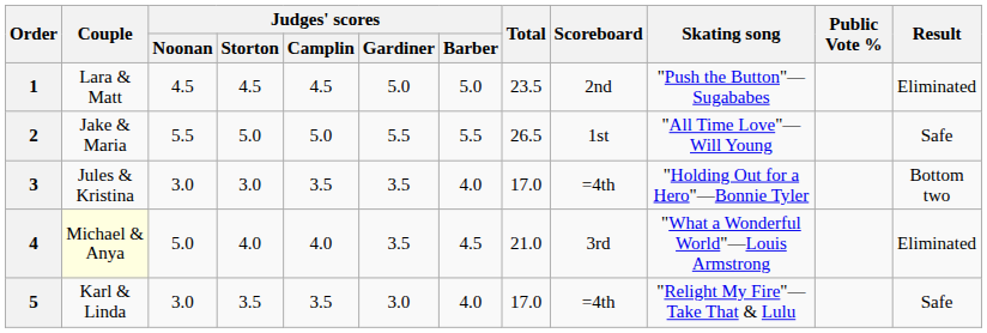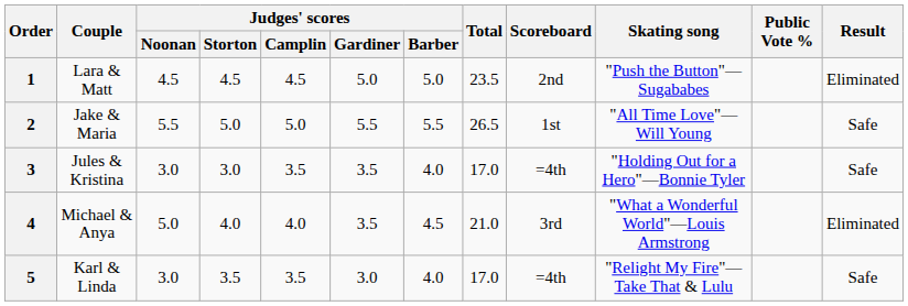3 | Result: Bottom two -> Safe
4 | Couple: lightyellow background -> no background
